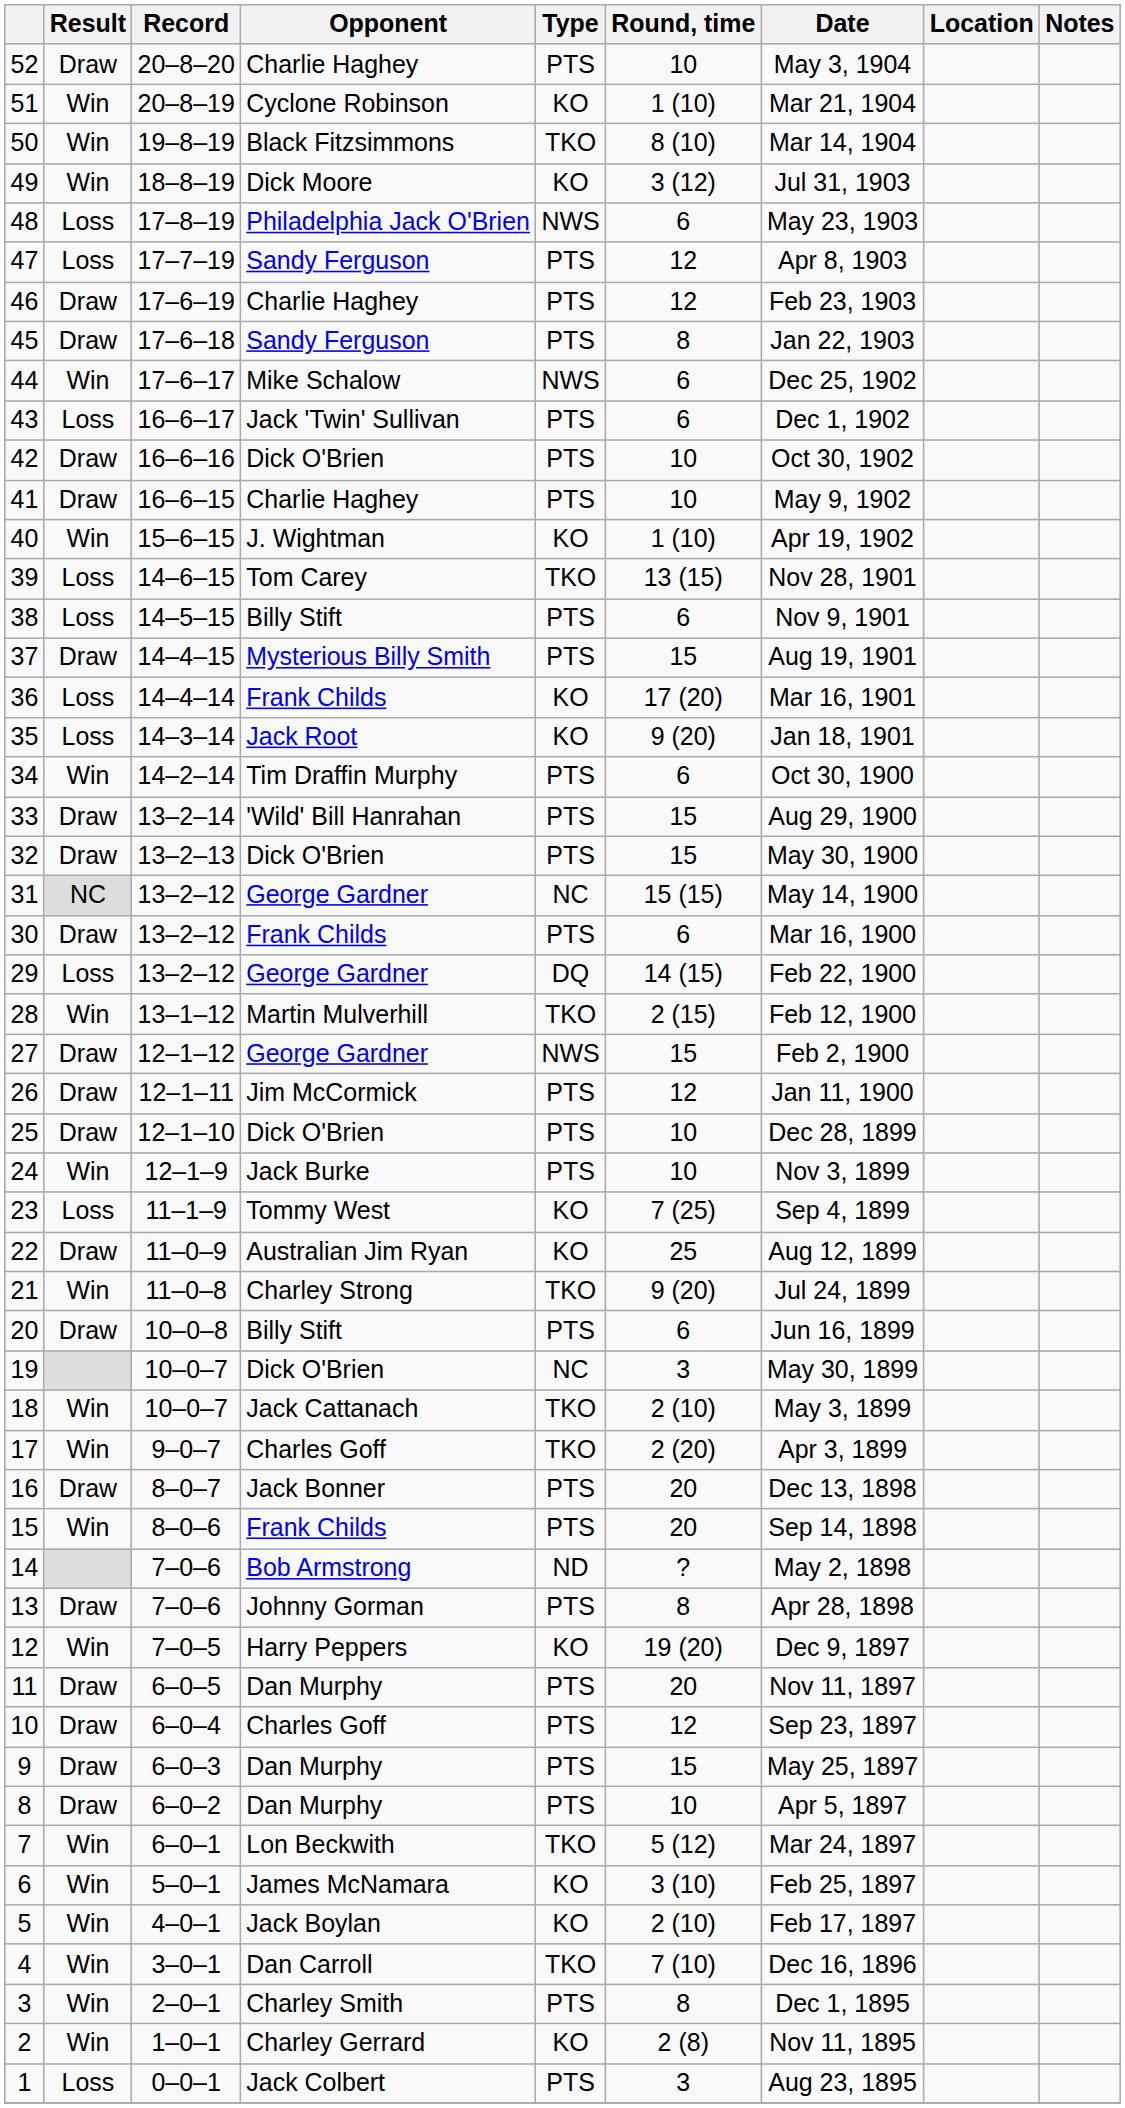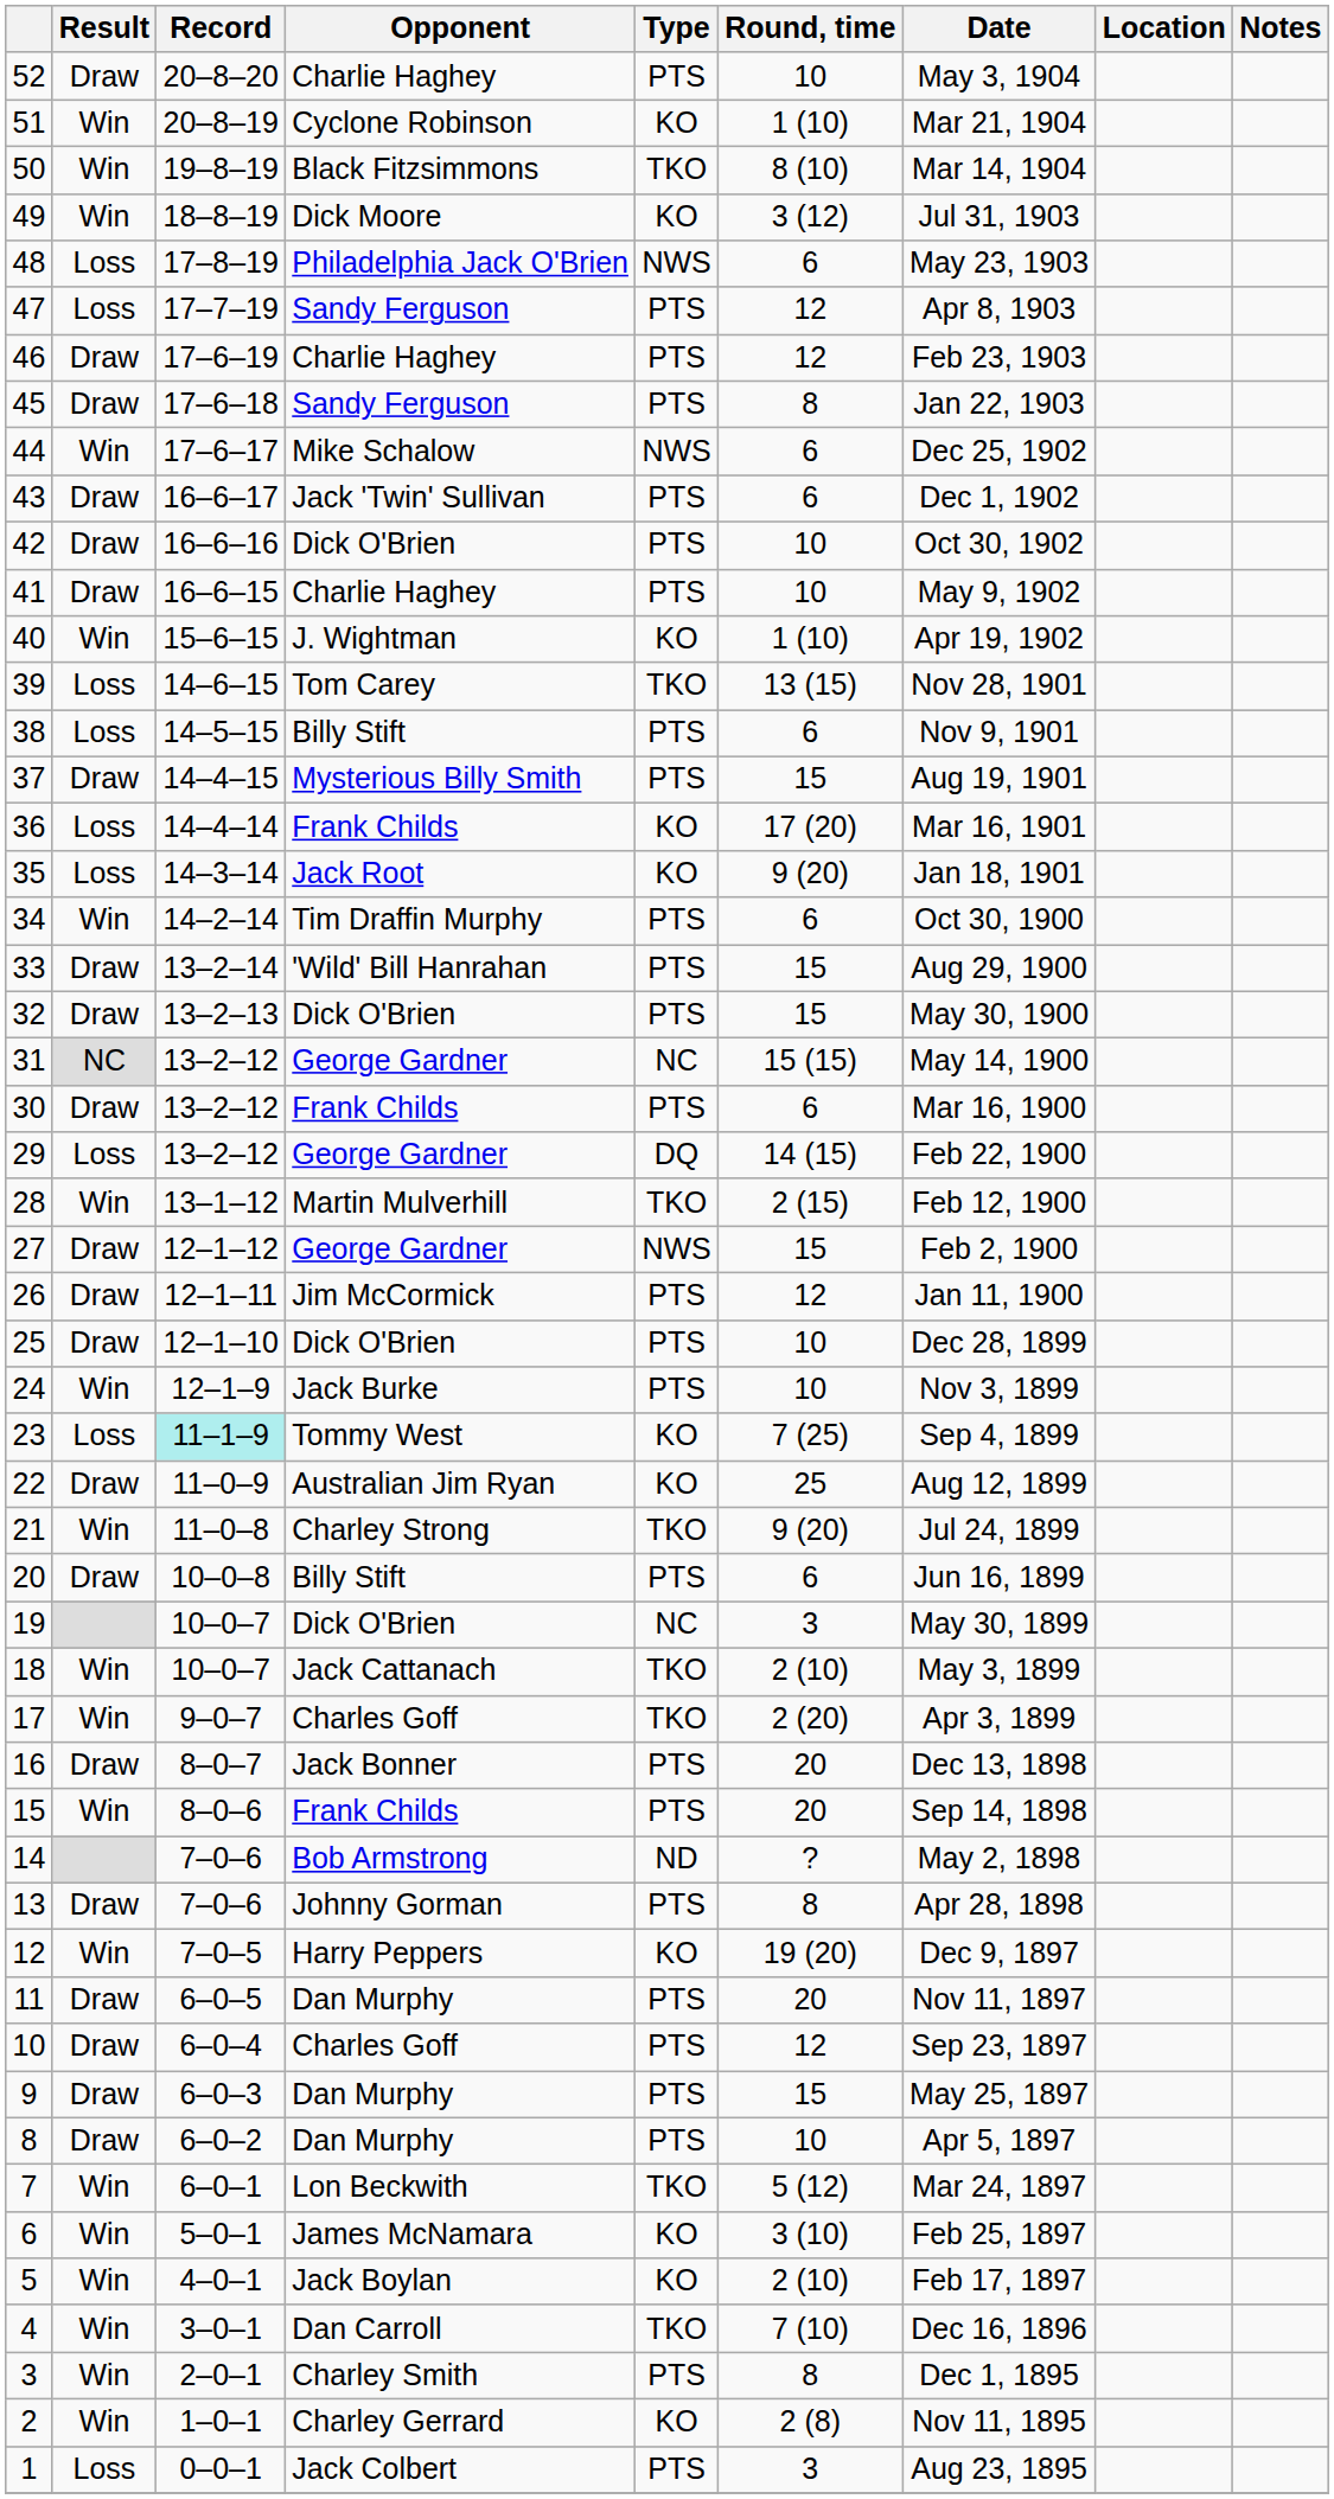43 | Result: Loss -> Draw
23 | Record: no background -> paleturquoise background
